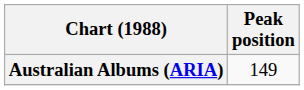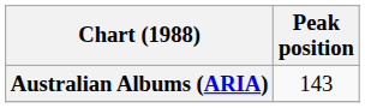Australian Albums (ARIA) | Peak position: 149 -> 143
